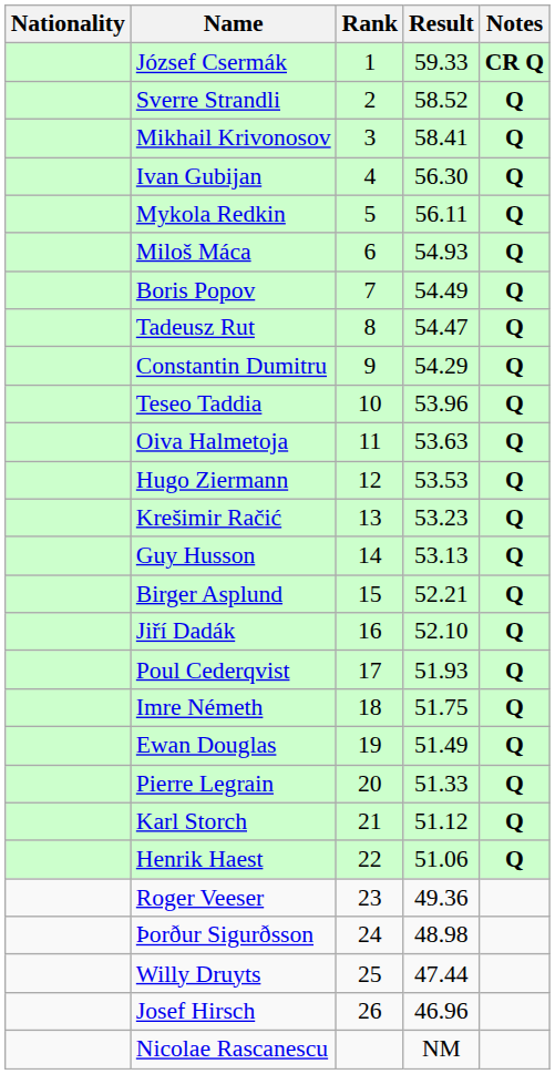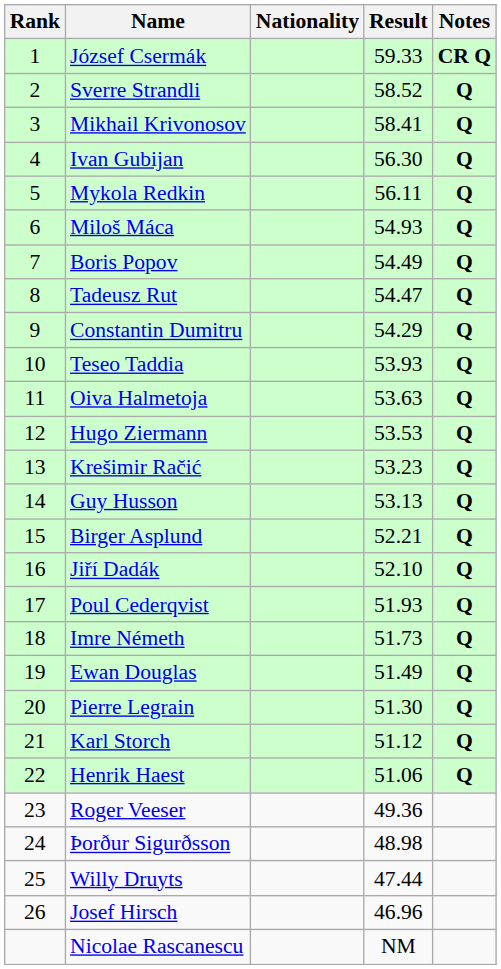columns swapped: Rank <-> Nationality
Teseo Taddia | Result: 53.96 -> 53.93
Imre Németh | Result: 51.75 -> 51.73
Pierre Legrain | Result: 51.33 -> 51.30
